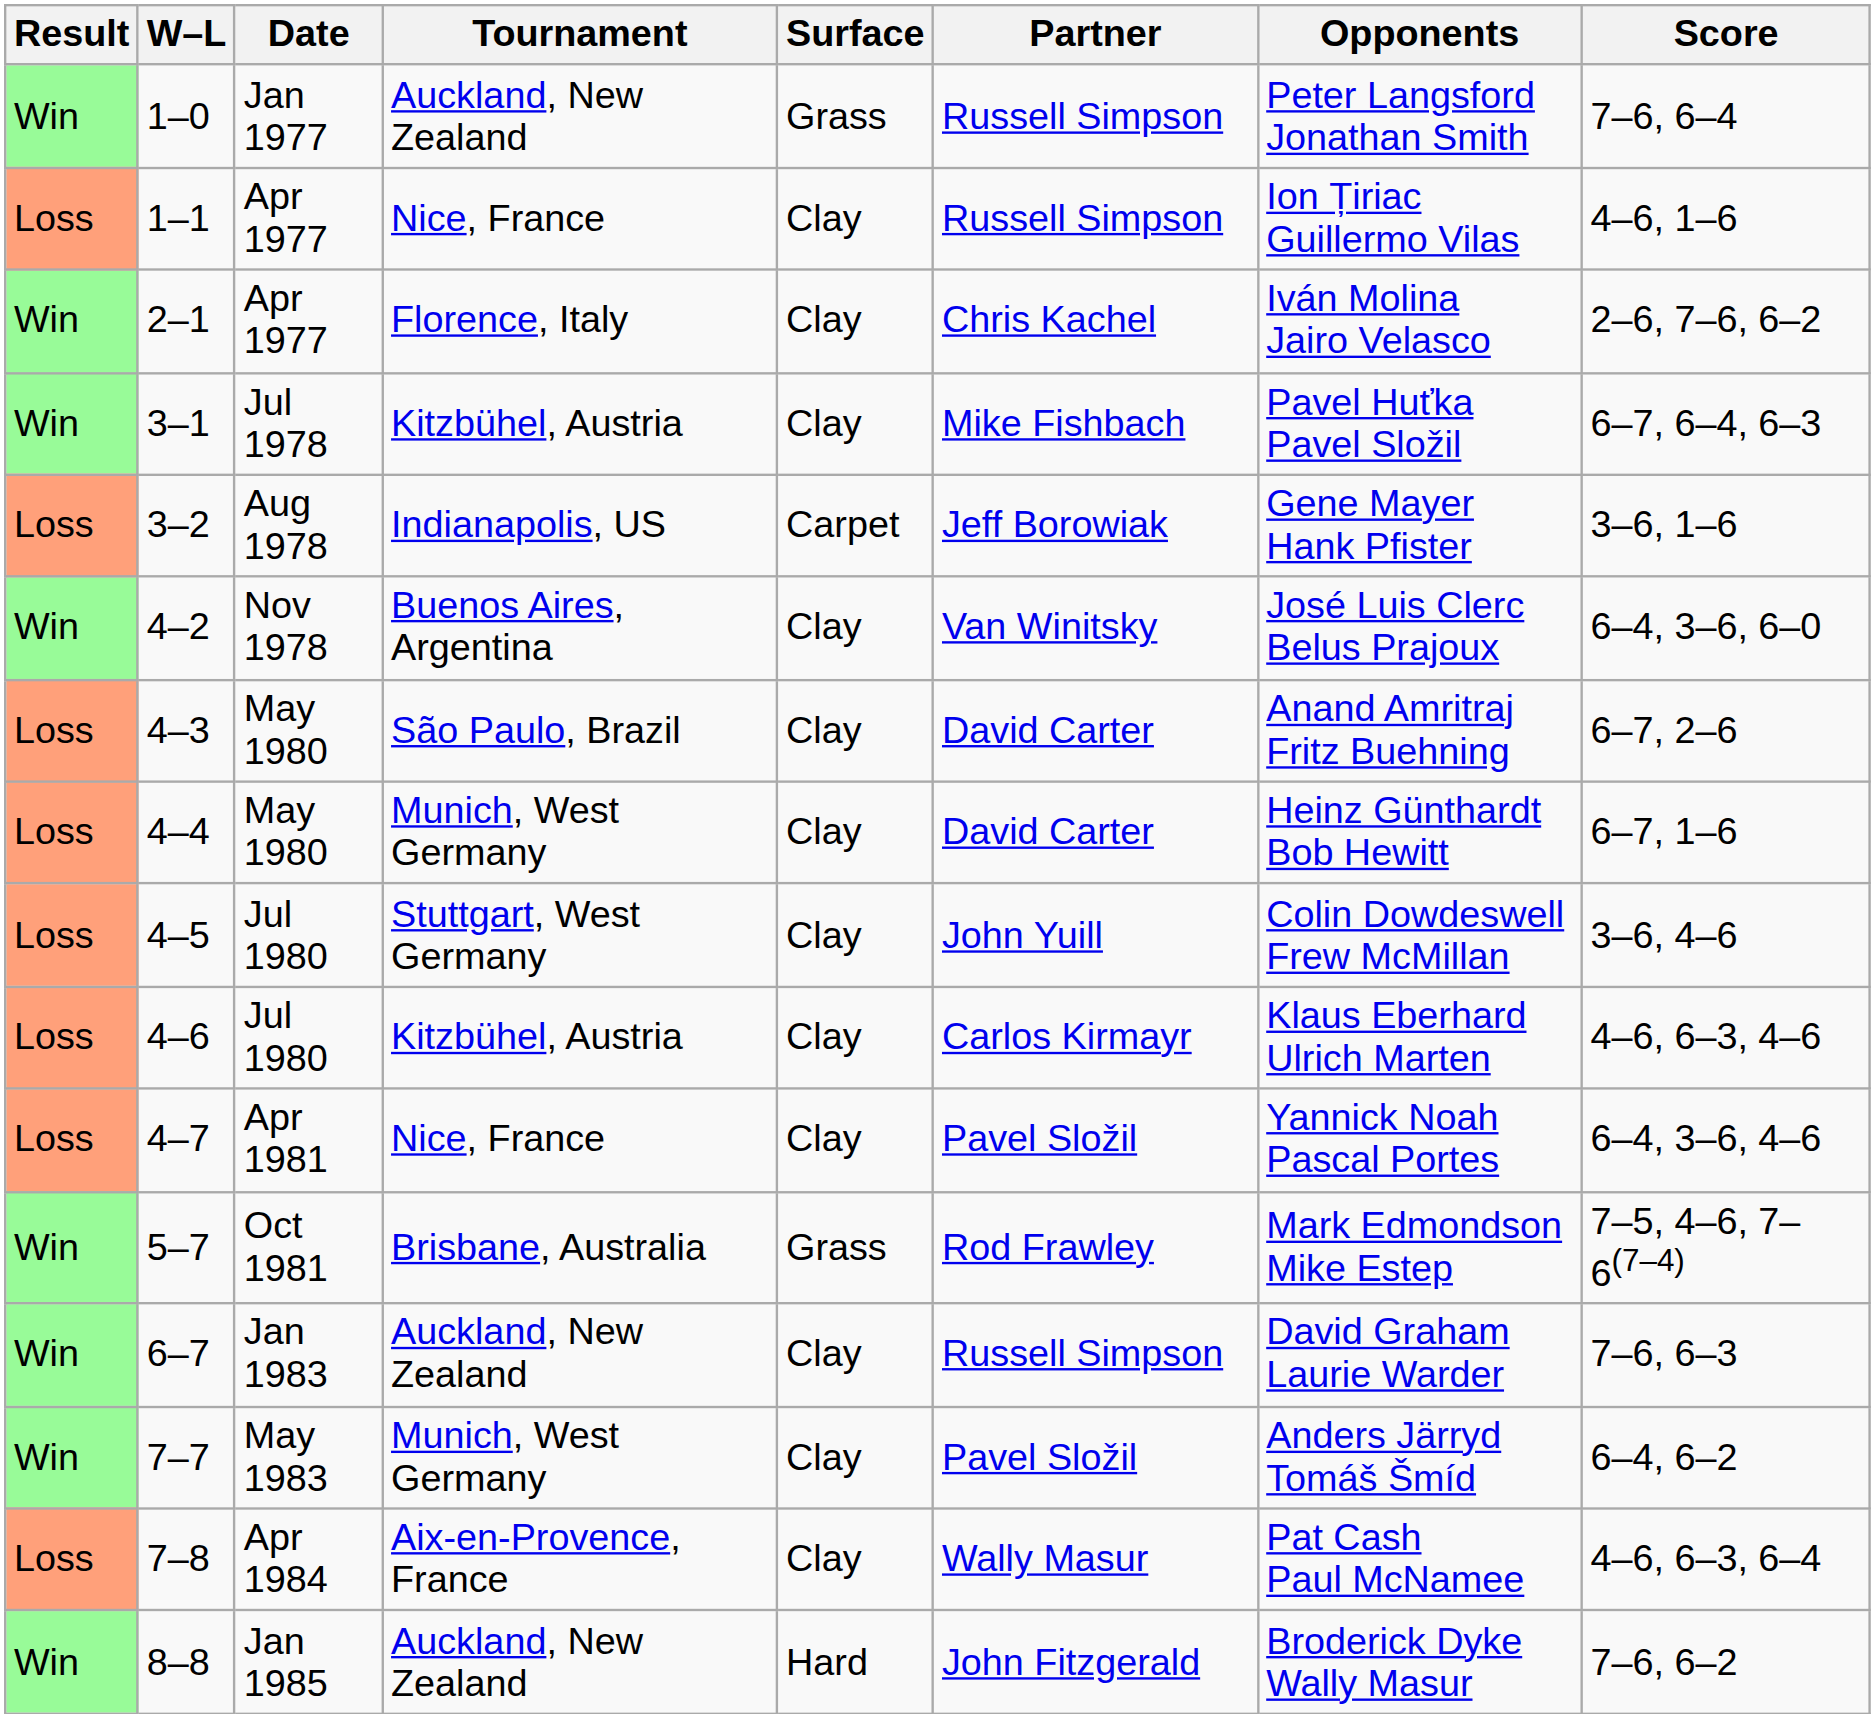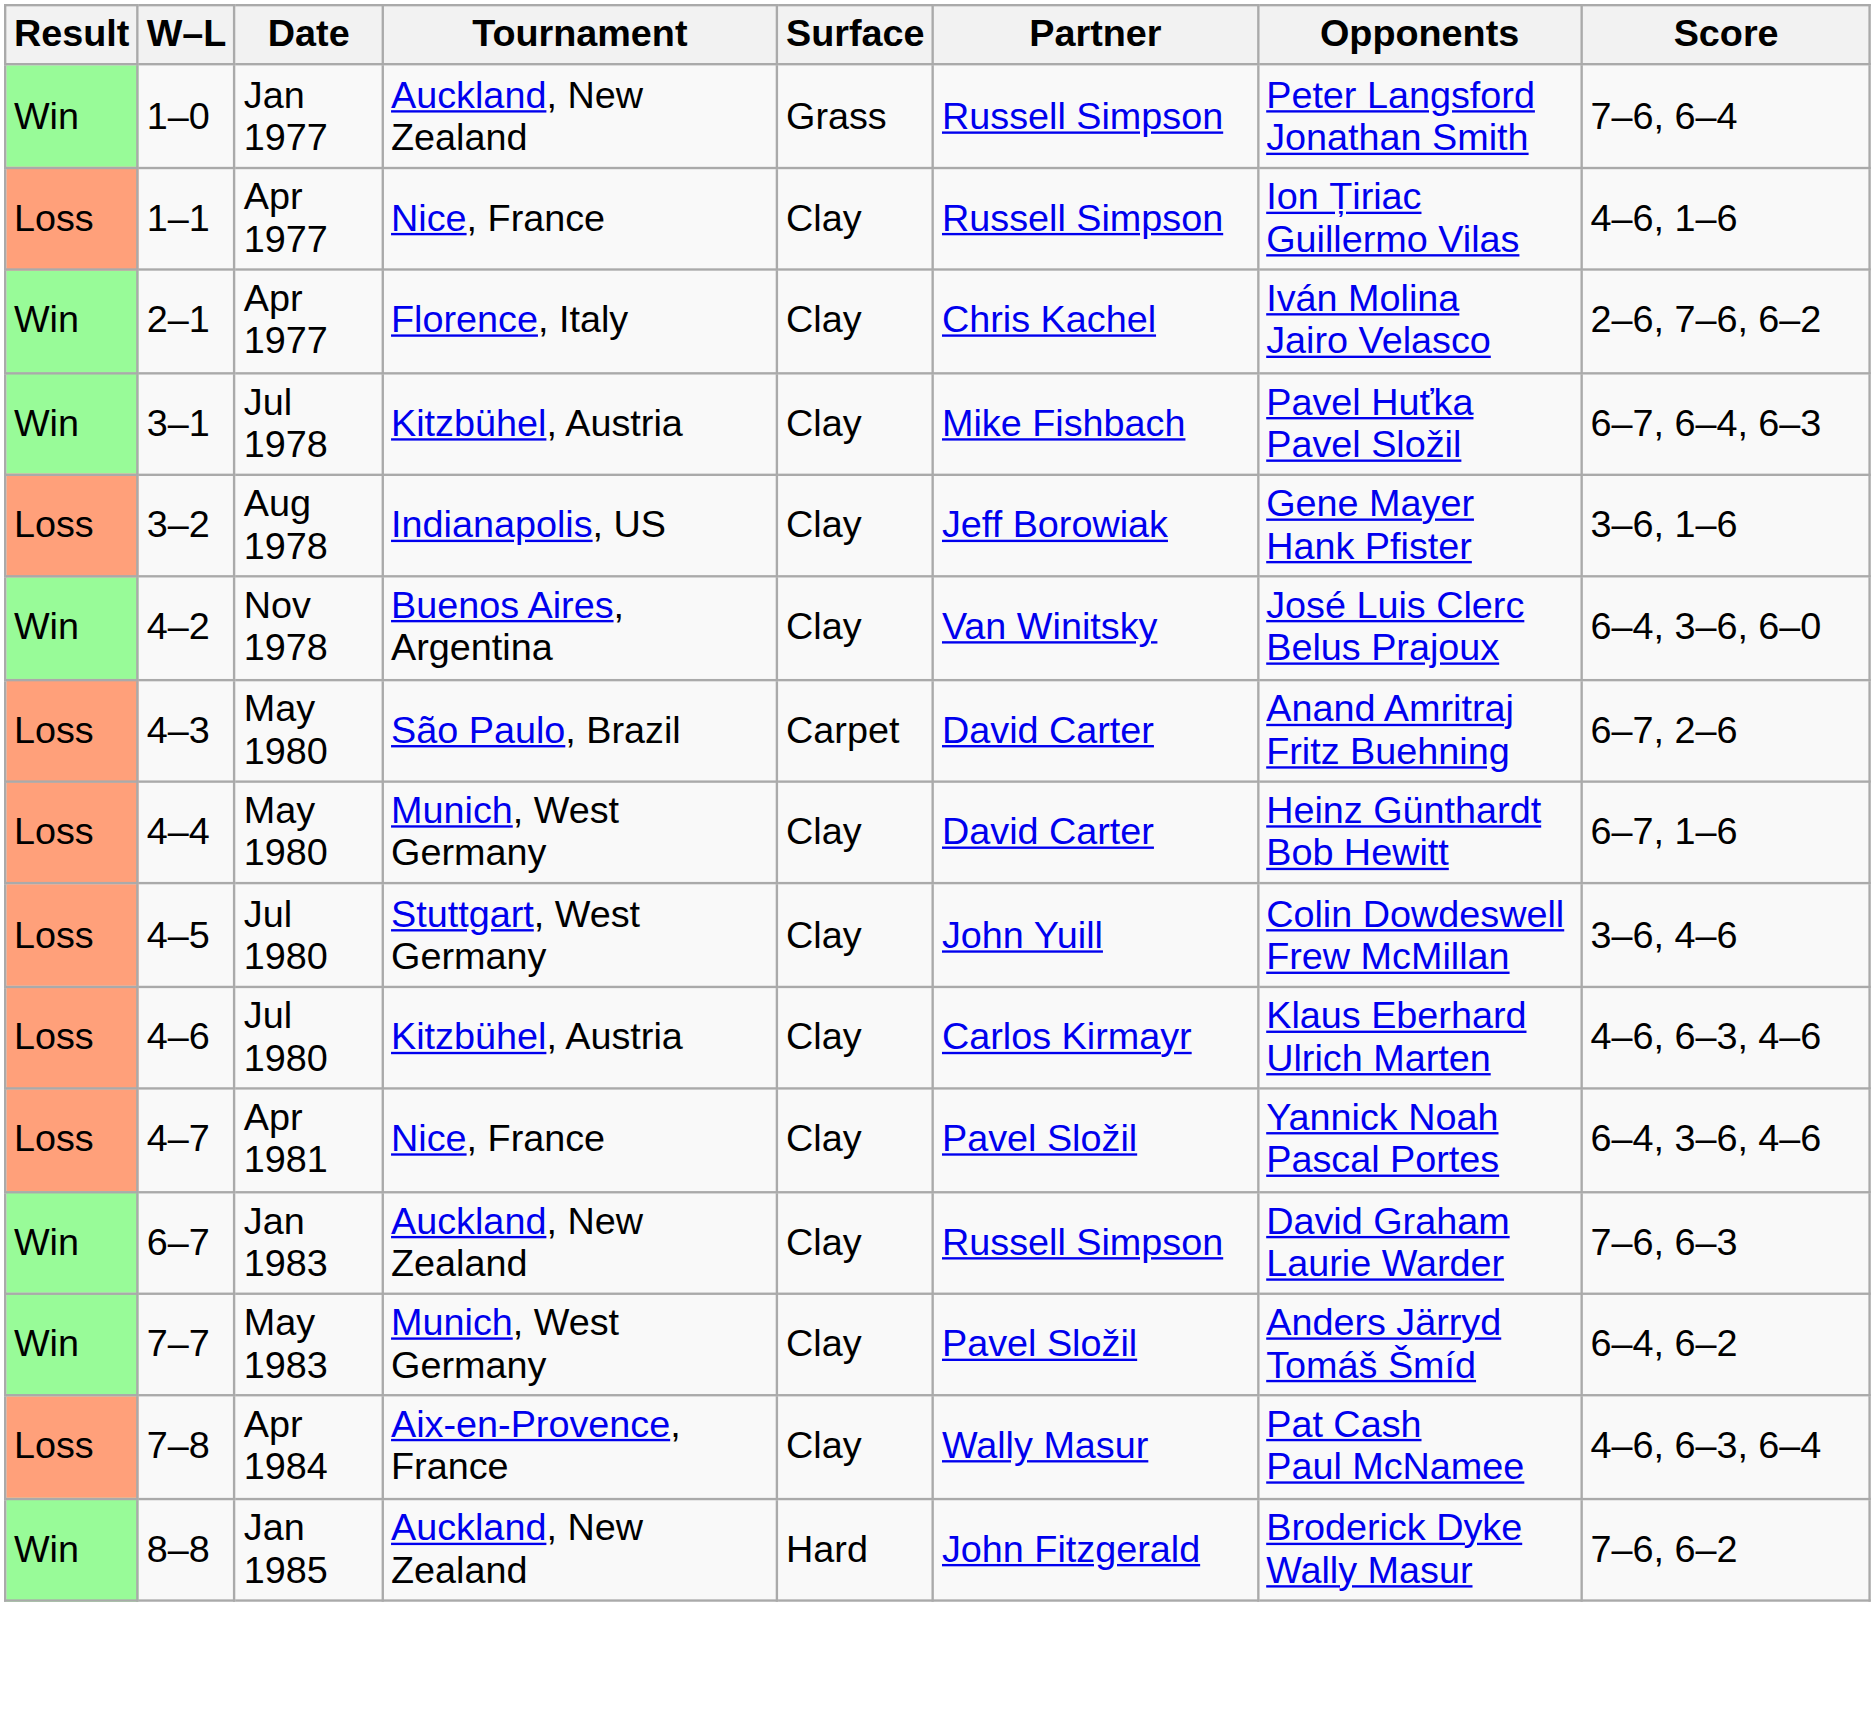3–2 | Surface: Carpet -> Clay
4–3 | Surface: Clay -> Carpet
- row: Win | 5–7 | Oct 1981 | Brisbane, Australia | Grass | Rod Frawley | Mark Edmondson Mike Estep | 7–5, 4–6, 7–6(7–4)
